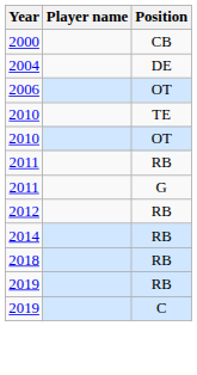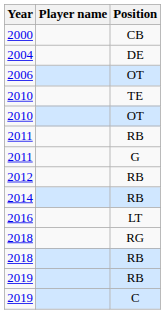+ row: 2016 | LT
+ row: 2018 | RG
